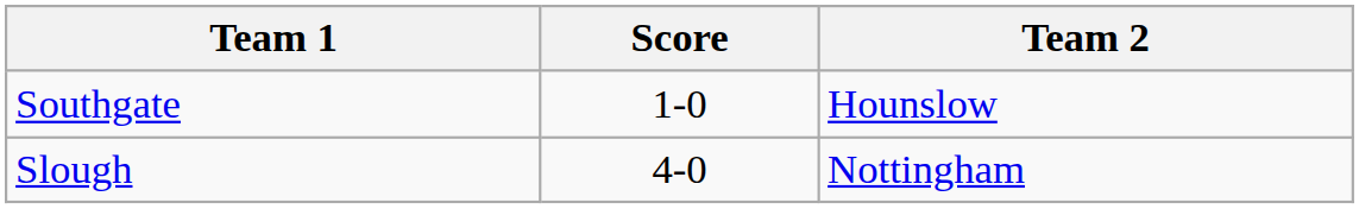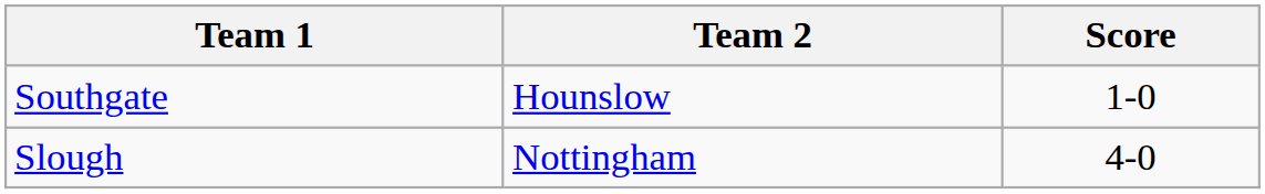columns swapped: Team 2 <-> Score
